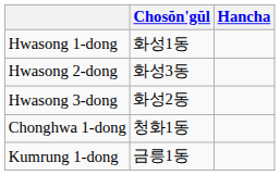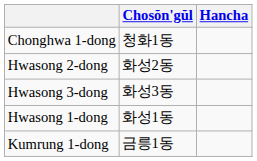rows swapped: Hwasong 1-dong <-> Chonghwa 1-dong
Hwasong 2-dong | Chosŏn'gŭl: 화성3동 -> 화성2동
Hwasong 3-dong | Chosŏn'gŭl: 화성2동 -> 화성3동
